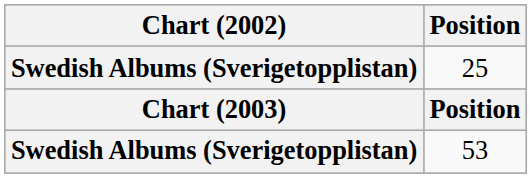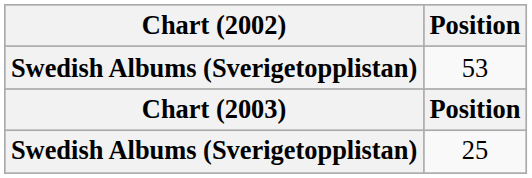rows swapped: 53 <-> 25
